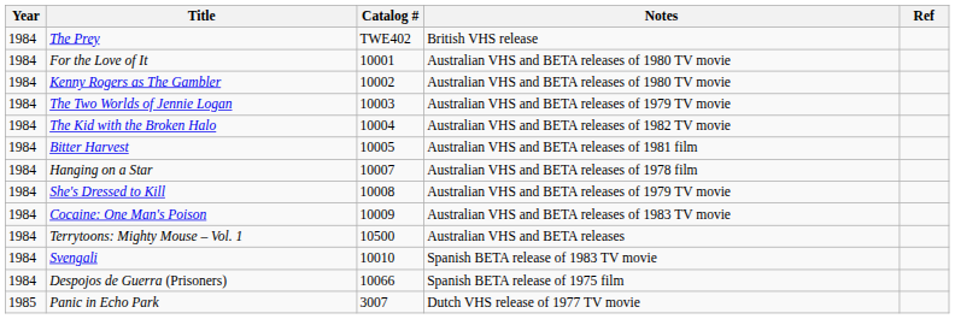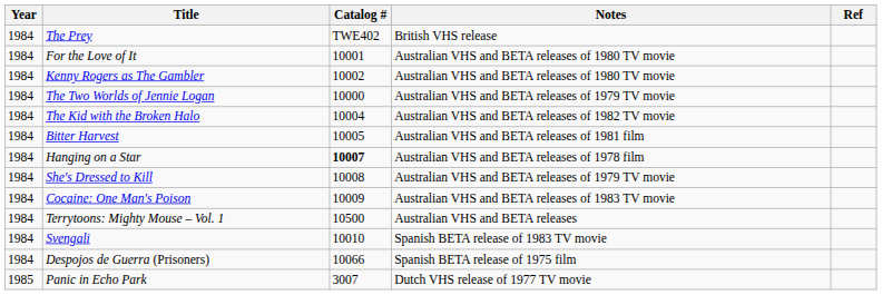The Two Worlds of Jennie Logan | Catalog #: 10003 -> 10000
Hanging on a Star | Catalog #: normal -> bold
